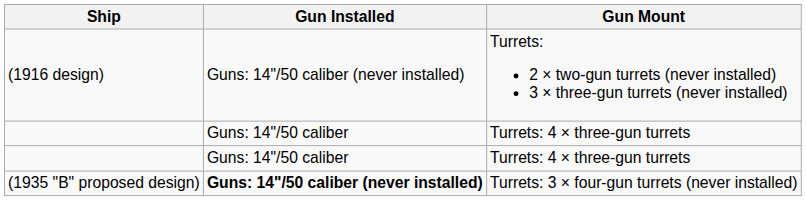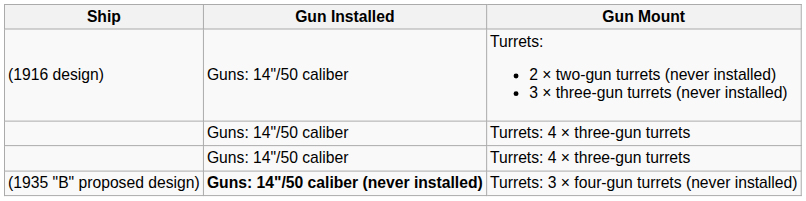(1916 design) | Gun Installed: Guns: 14"/50 caliber (never installed) -> Guns: 14"/50 caliber
